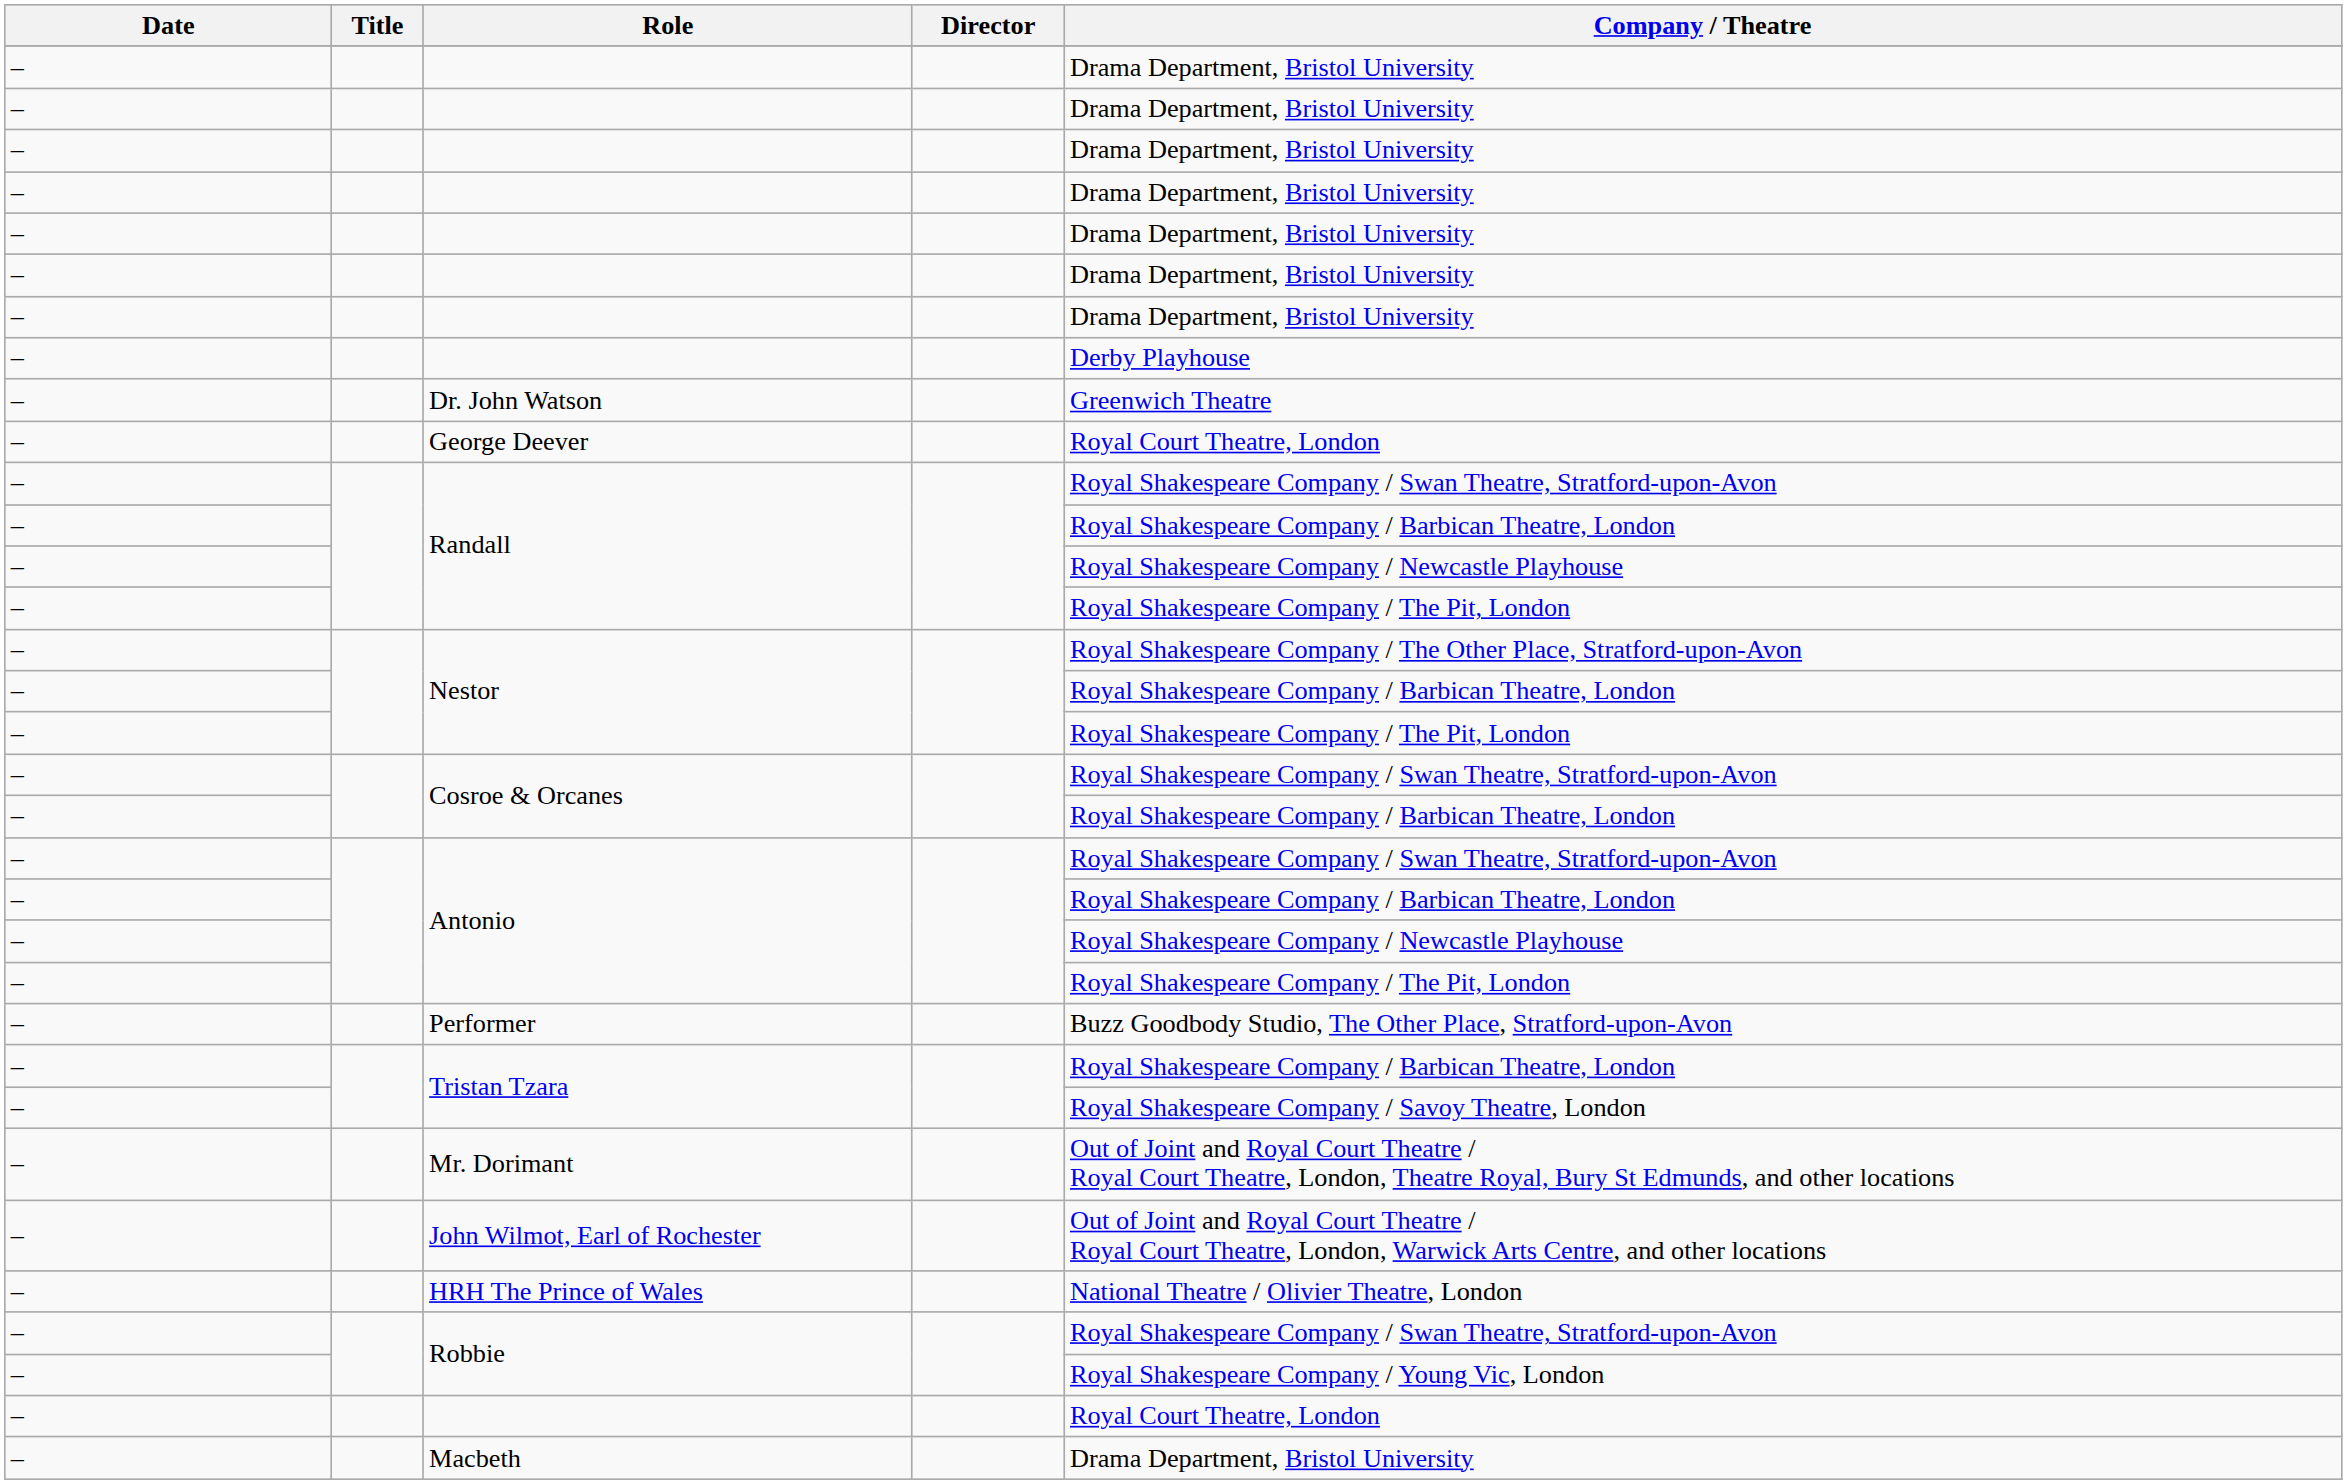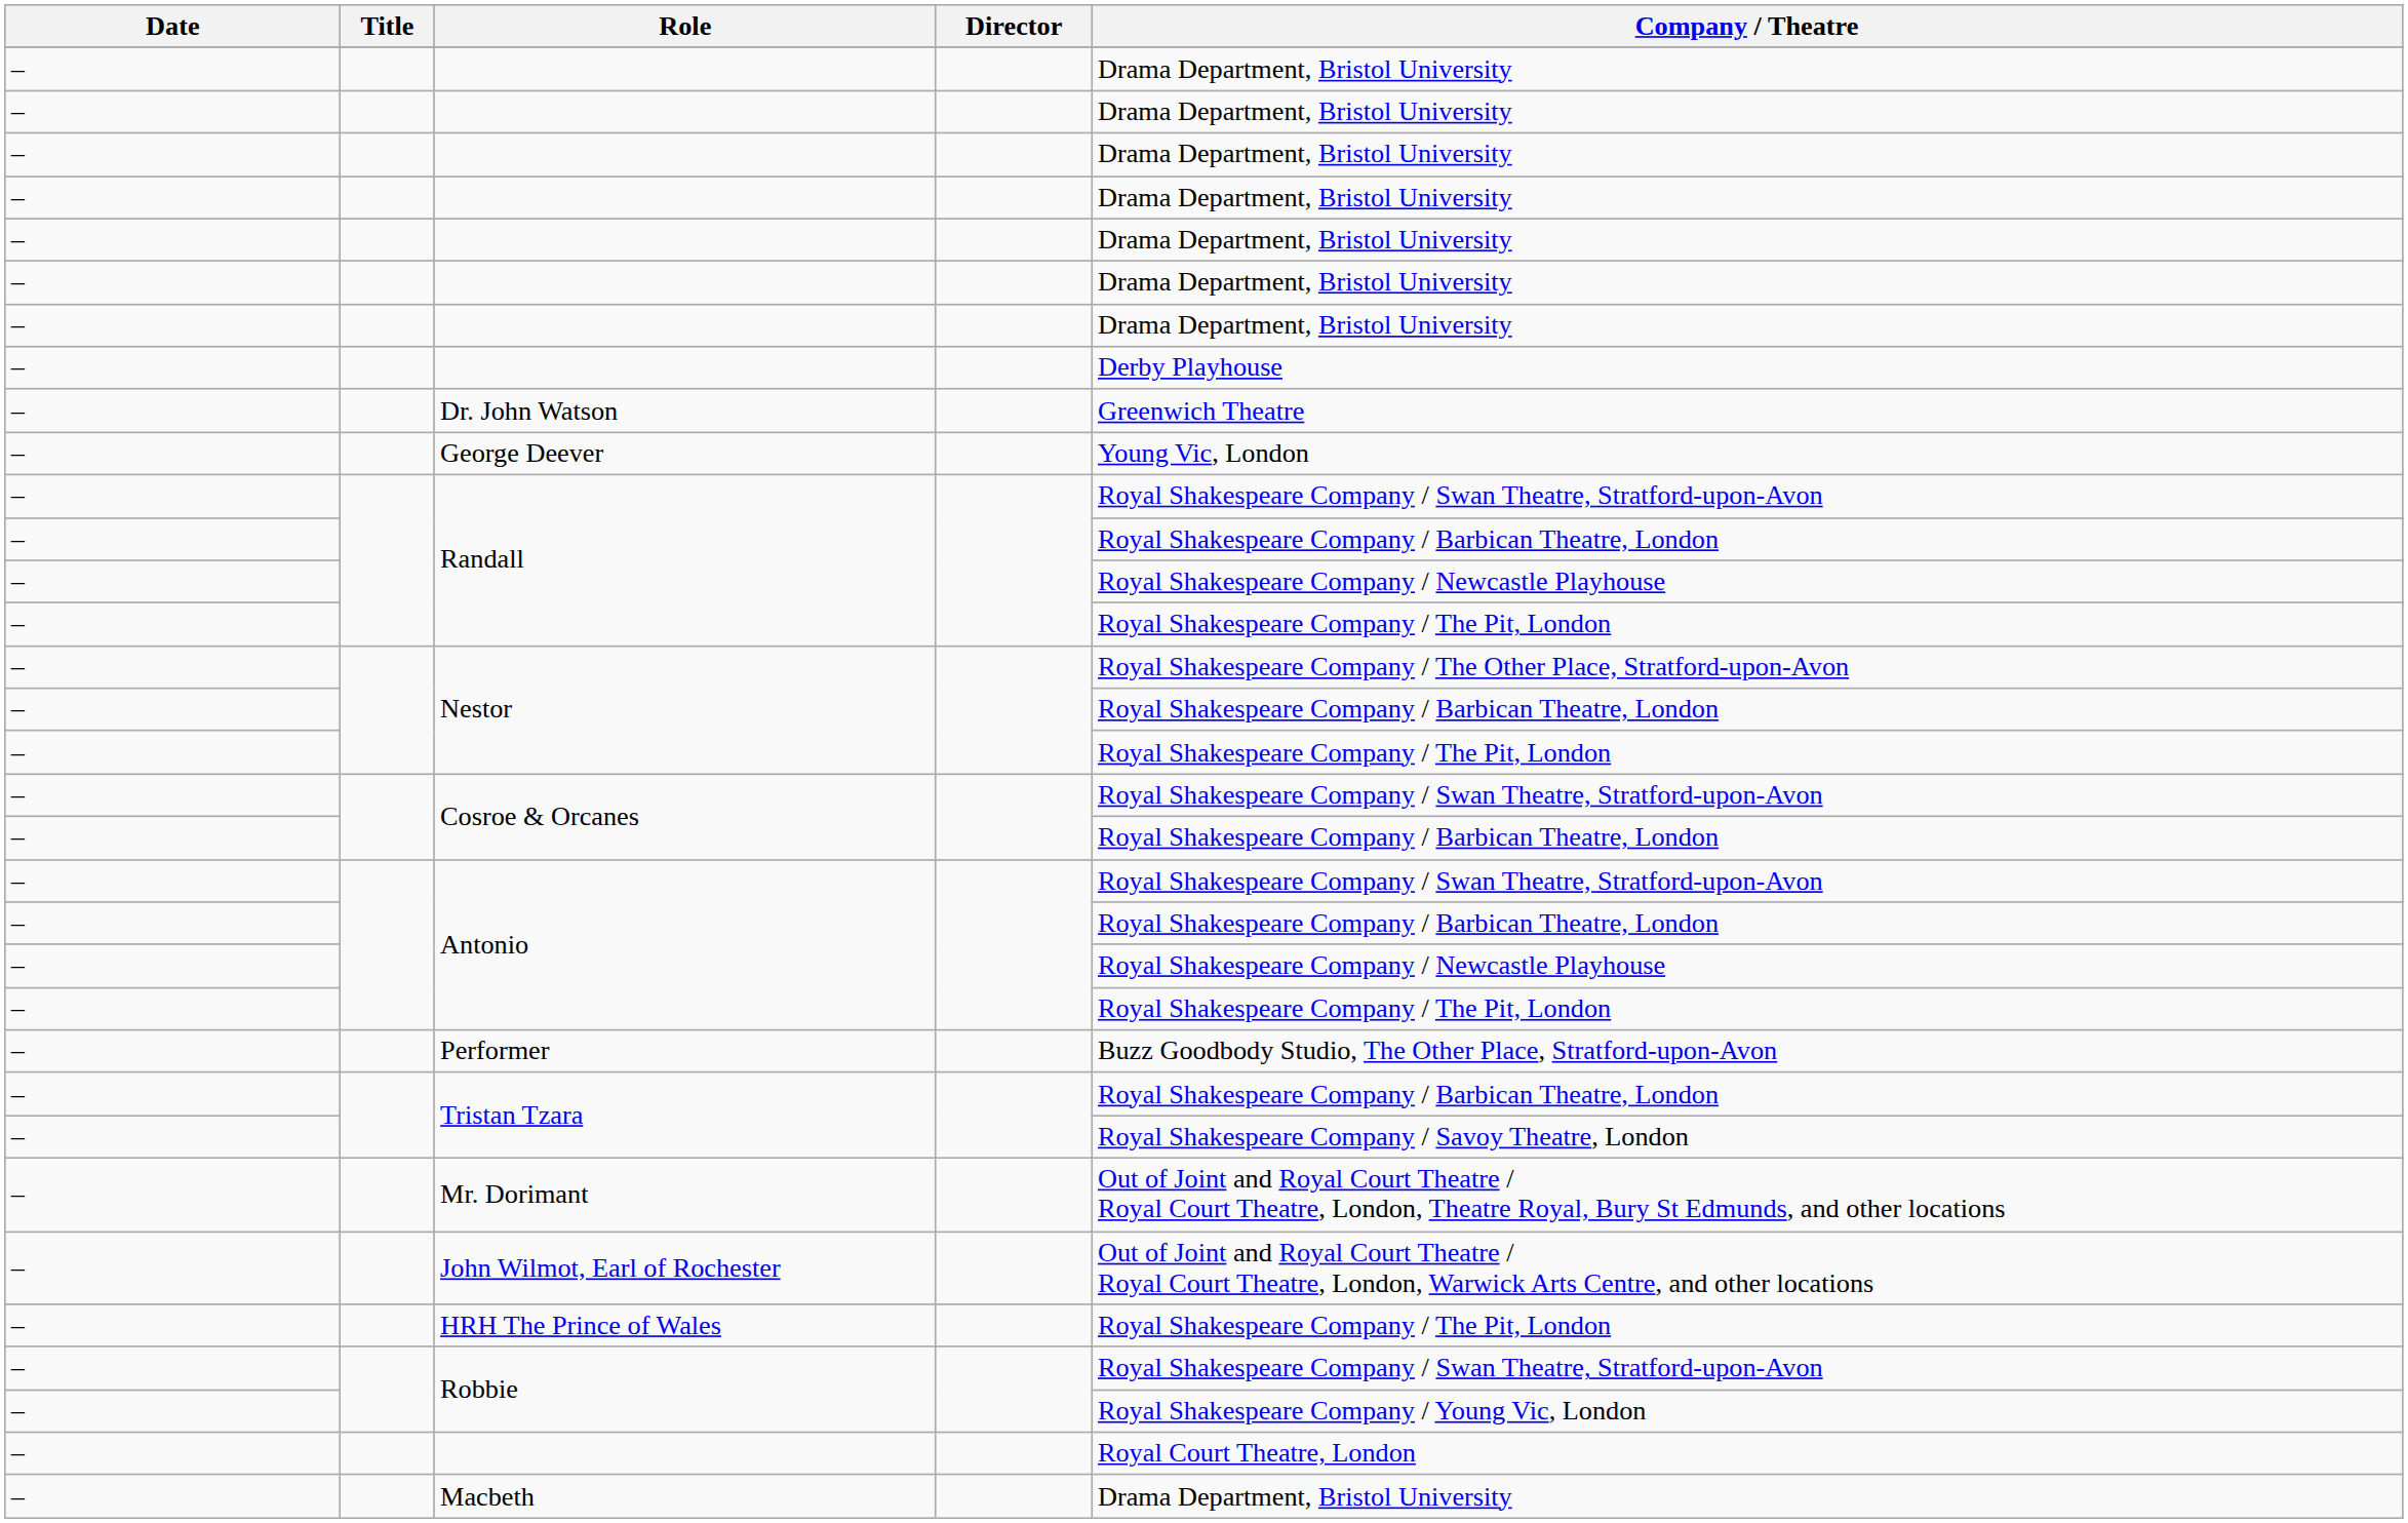George Deever | Company / Theatre: Royal Court Theatre, London -> Young Vic, London
HRH The Prince of Wales | Company / Theatre: National Theatre / Olivier Theatre, London -> Royal Shakespeare Company / The Pit, London
